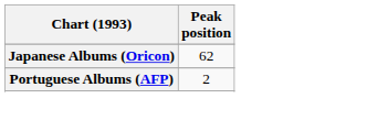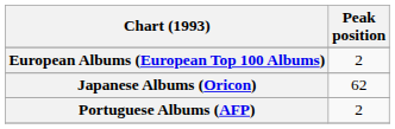+ row: European Albums (European Top 100 Albums) | 2
